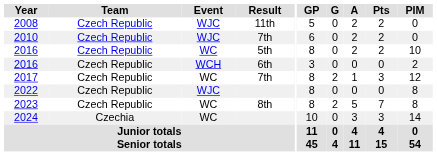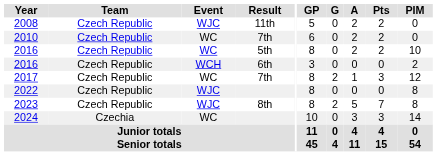2010 | Event: WJC -> WC
2023 | Event: WC -> WJC
